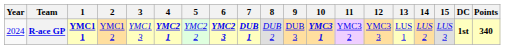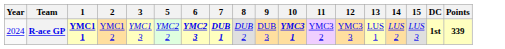- column: 4 | YMC2 1
R-ace GP | Points: 340 -> 339
